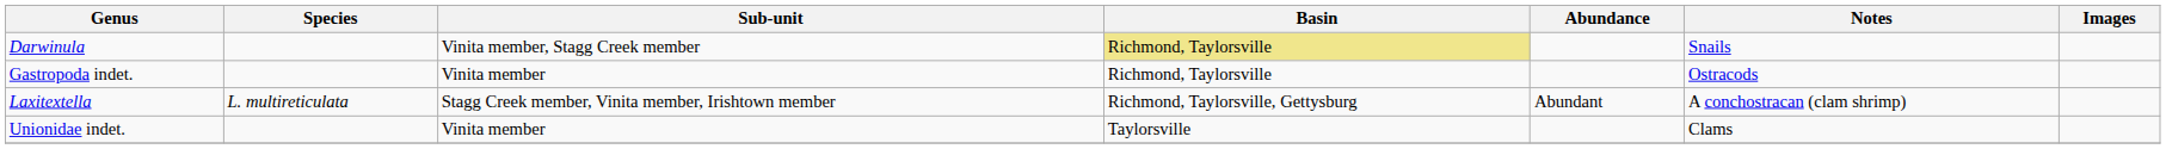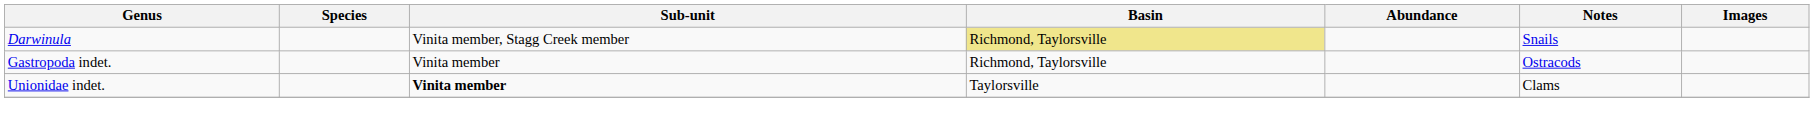- row: Laxitextella | L. multireticulata | Stagg Creek member, Vinita member, Irishtown member | Richmond, Taylorsville, Gettysburg | Abundant | A conchostracan (clam shrimp)
Unionidae indet. | Sub-unit: normal -> bold
